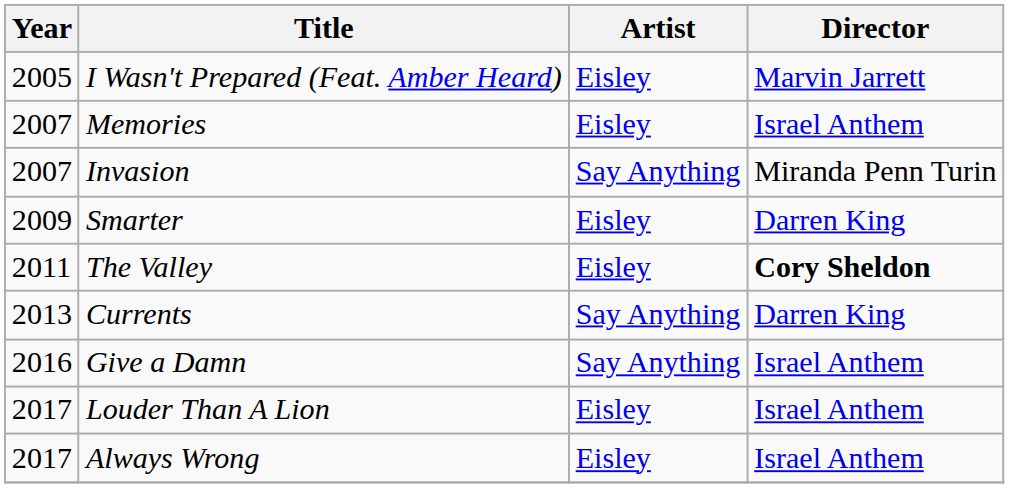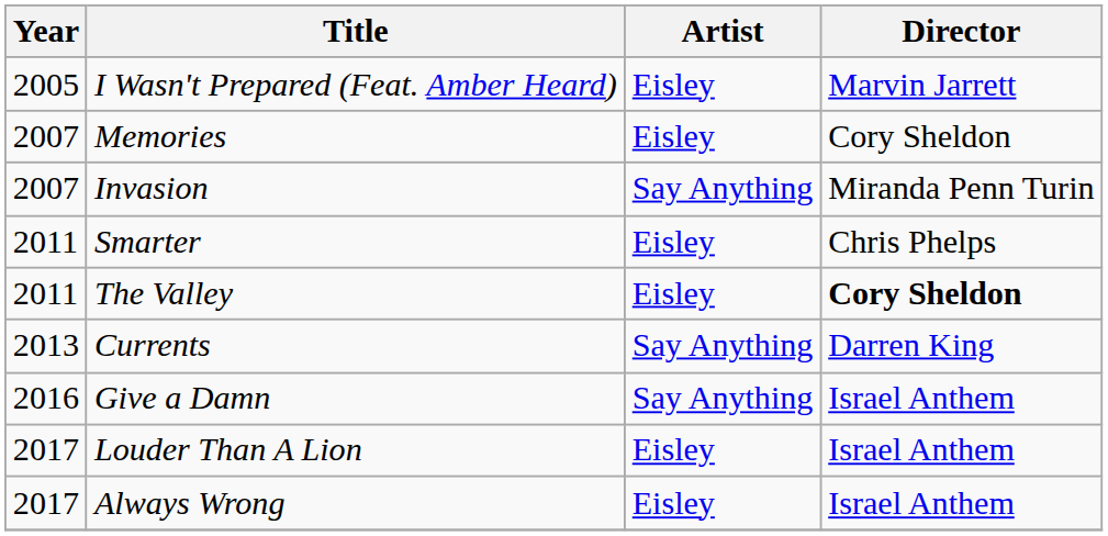Memories | Director: Israel Anthem -> Cory Sheldon
Smarter | Year: 2009 -> 2011
Smarter | Director: Darren King -> Chris Phelps
